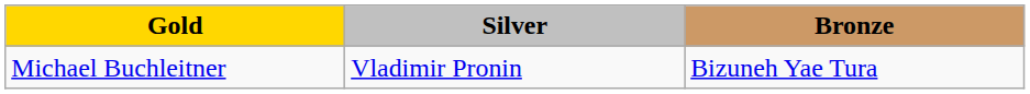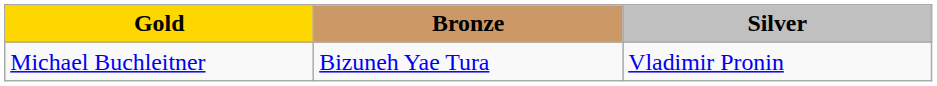columns swapped: Silver <-> Bronze
